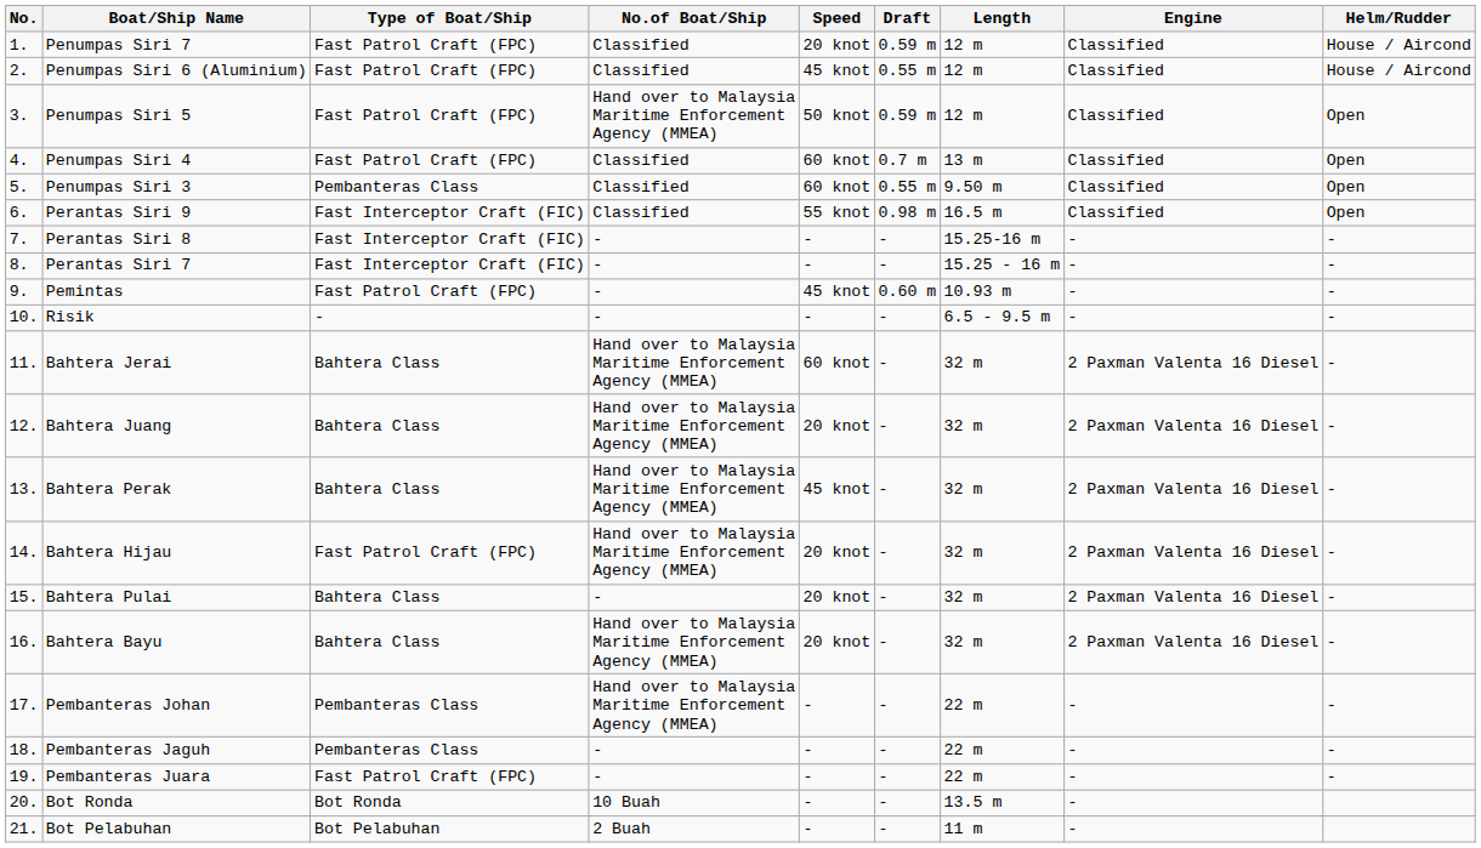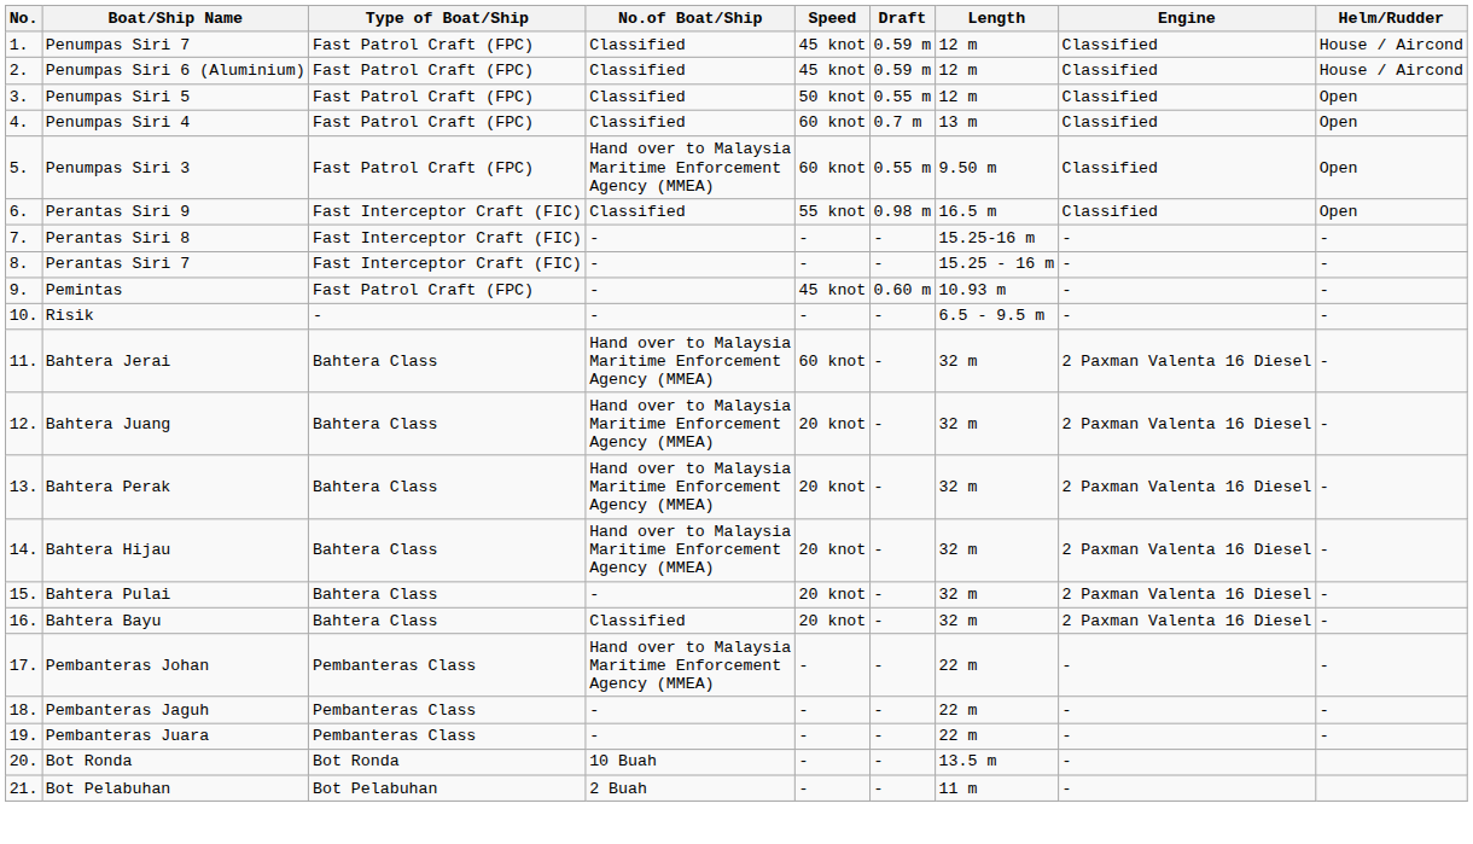Penumpas Siri 7 | Speed: 20 knot -> 45 knot
Penumpas Siri 6 (Aluminium) | Draft: 0.55 m -> 0.59 m
Penumpas Siri 5 | No.of Boat/Ship: Hand over to Malaysia Maritime Enforcement Agency (MMEA) -> Classified
Penumpas Siri 5 | Draft: 0.59 m -> 0.55 m
Penumpas Siri 3 | Type of Boat/Ship: Pembanteras Class -> Fast Patrol Craft (FPC)
Penumpas Siri 3 | No.of Boat/Ship: Classified -> Hand over to Malaysia Maritime Enforcement Agency (MMEA)
Bahtera Perak | Speed: 45 knot -> 20 knot
Bahtera Hijau | Type of Boat/Ship: Fast Patrol Craft (FPC) -> Bahtera Class
Bahtera Bayu | No.of Boat/Ship: Hand over to Malaysia Maritime Enforcement Agency (MMEA) -> Classified
Pembanteras Juara | Type of Boat/Ship: Fast Patrol Craft (FPC) -> Pembanteras Class
